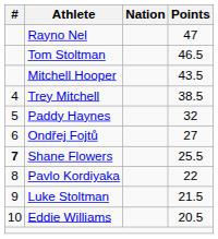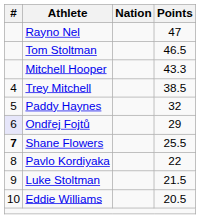Mitchell Hooper | Points: 43.5 -> 43.3
Ondřej Fojtů | #: no background -> lavender background
Ondřej Fojtů | Points: 27 -> 29
